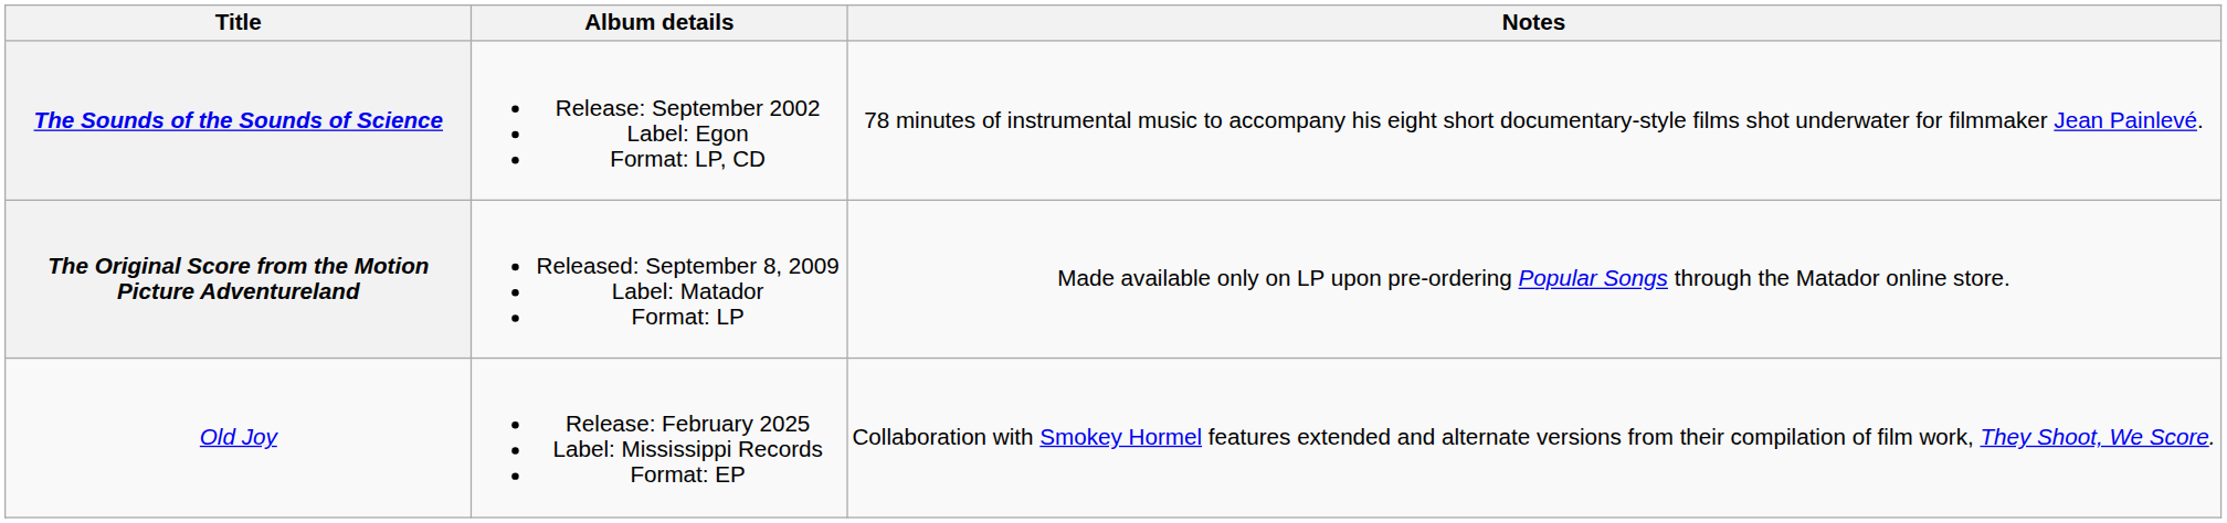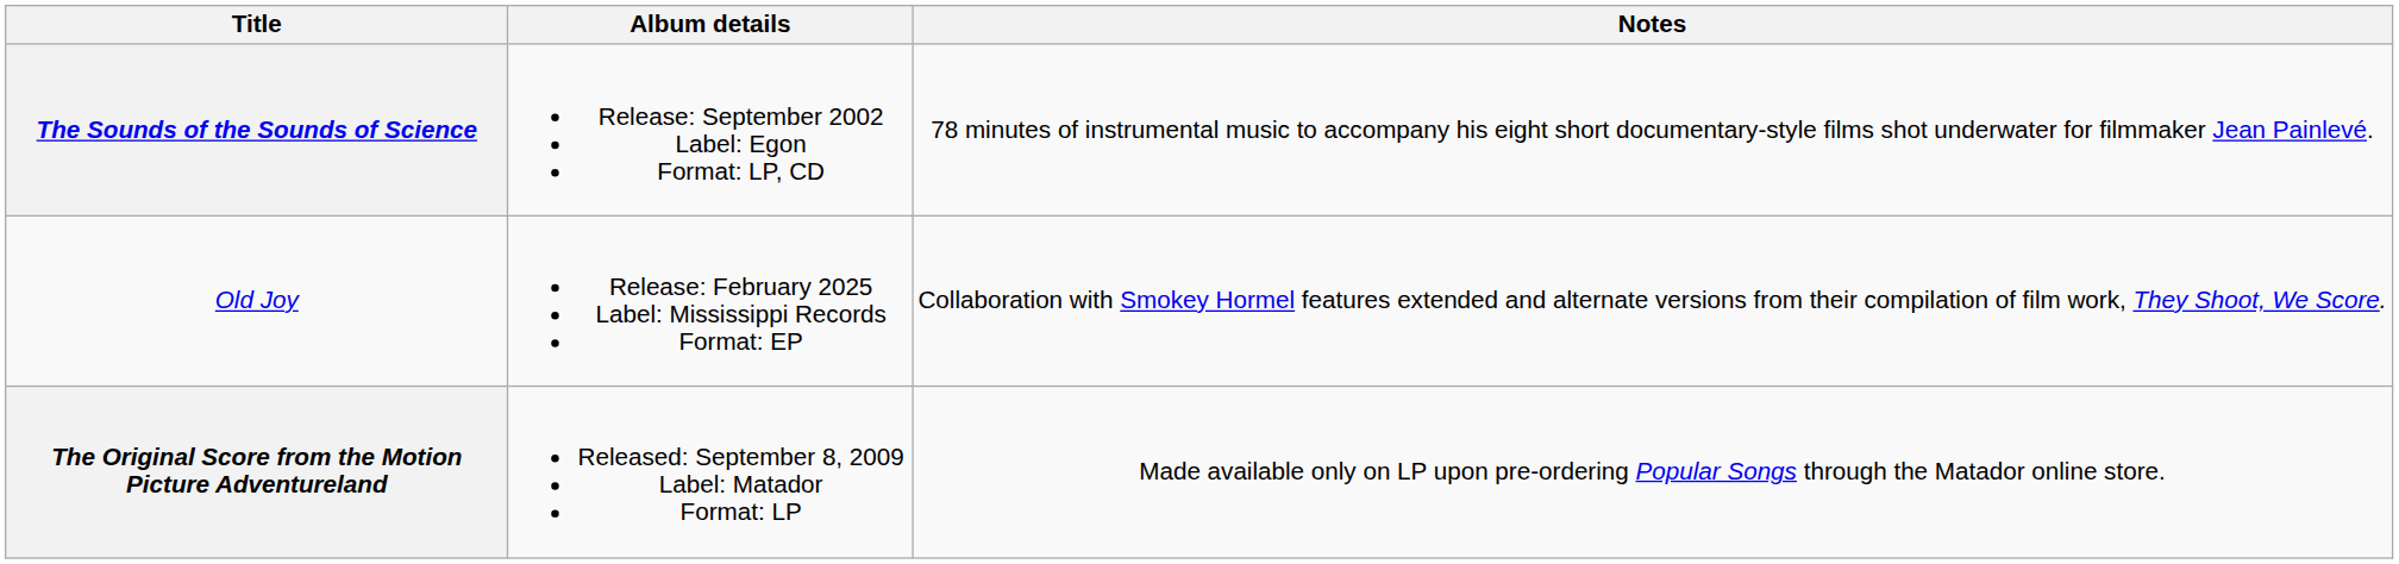rows swapped: The Original Score from the Motion Picture Adventureland <-> Old Joy
